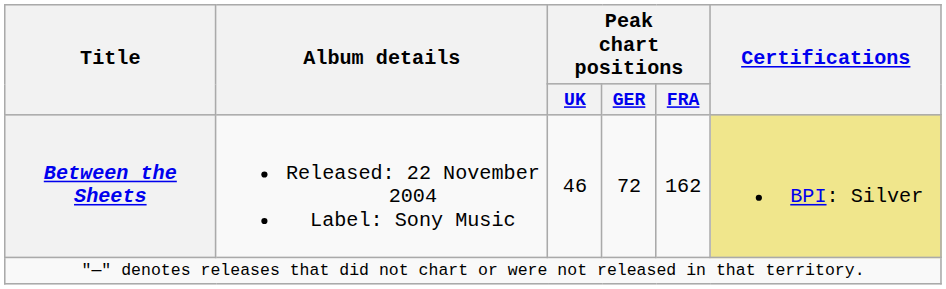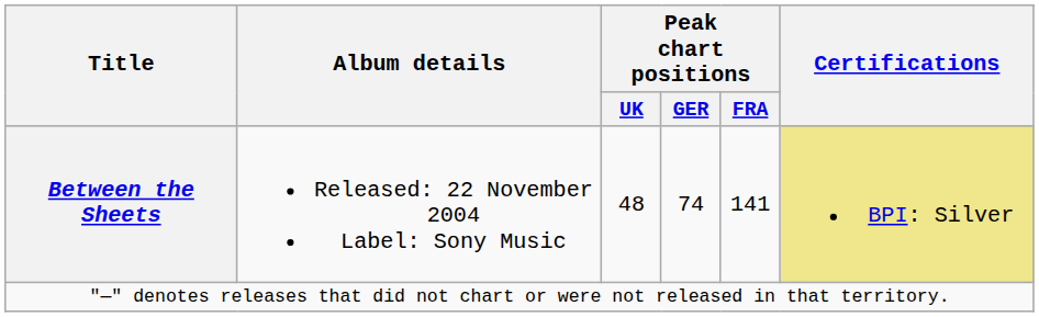Between the Sheets | Peak chart positions / UK: 46 -> 48
Between the Sheets | Peak chart positions / GER: 72 -> 74
Between the Sheets | Peak chart positions / FRA: 162 -> 141
